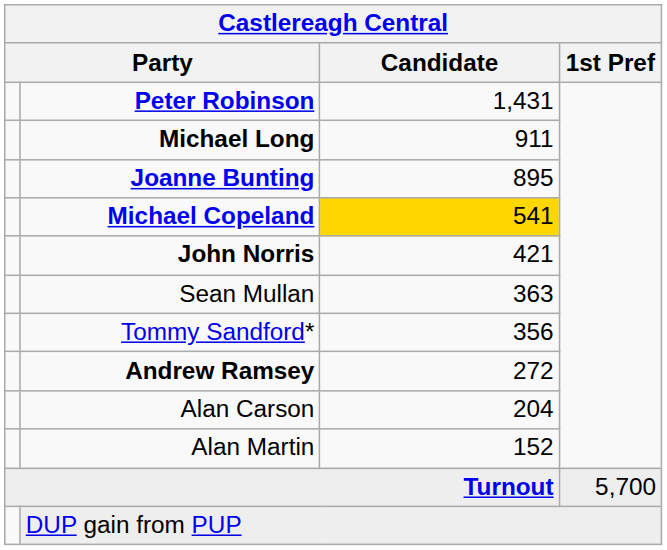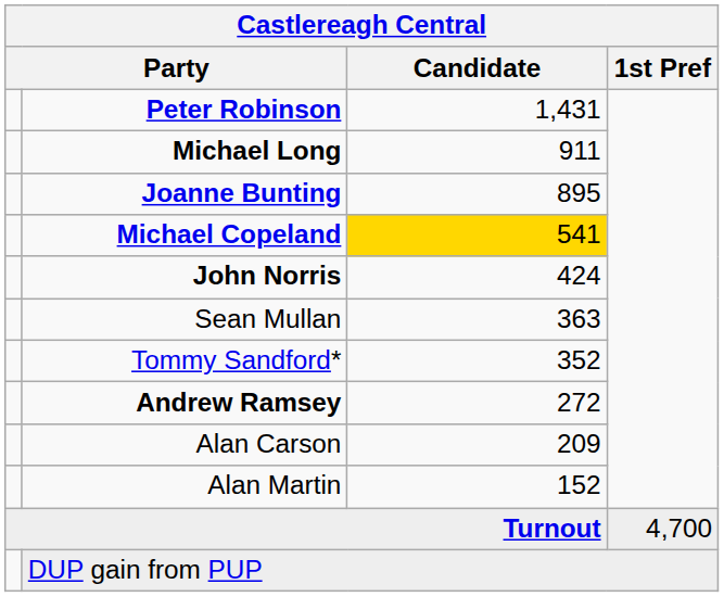John Norris | Candidate: 421 -> 424
Tommy Sandford* | Candidate: 356 -> 352
Alan Carson | Candidate: 204 -> 209
Turnout | 1st Pref: 5,700 -> 4,700
